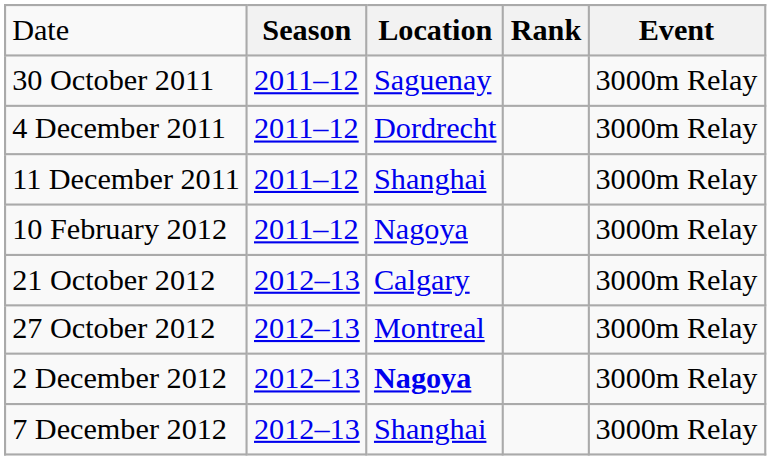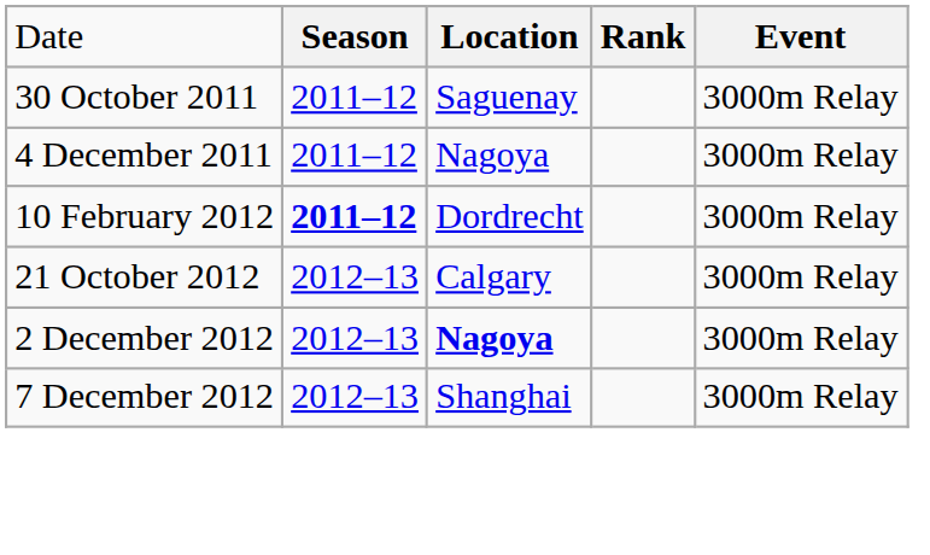4 December 2011 | column 3: Dordrecht -> Nagoya
- row: 11 December 2011 | 2011–12 | Shanghai | 3000m Relay
10 February 2012 | column 2: normal -> bold
10 February 2012 | column 3: Nagoya -> Dordrecht
- row: 27 October 2012 | 2012–13 | Montreal | 3000m Relay
